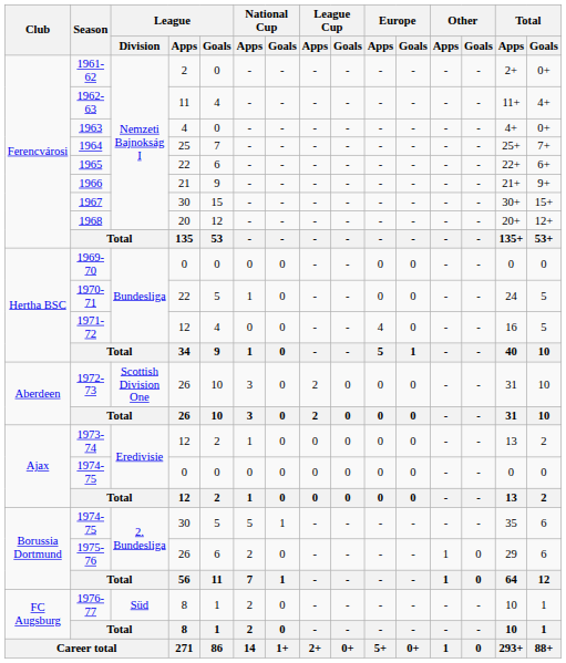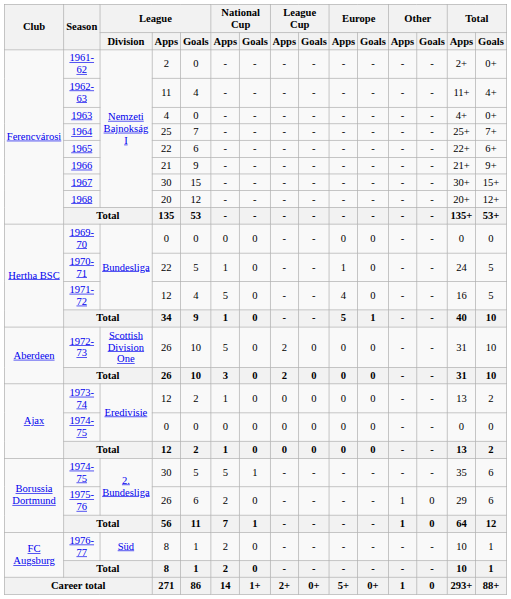1970-71 | Europe / Apps: 0 -> 1
1971-72 | National Cup / Apps: 0 -> 5
1972-73 | National Cup / Apps: 3 -> 5
